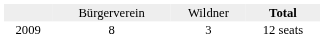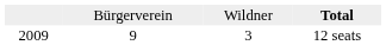12 seats | column 2: 8 -> 9
